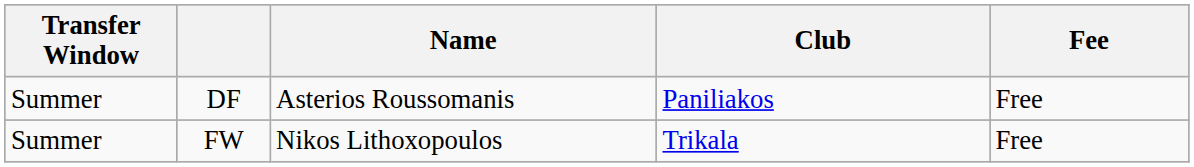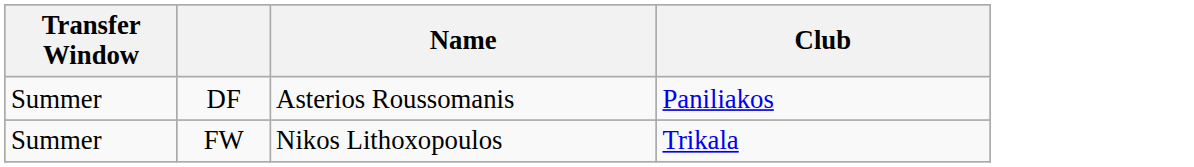- column: Fee | Free | Free
